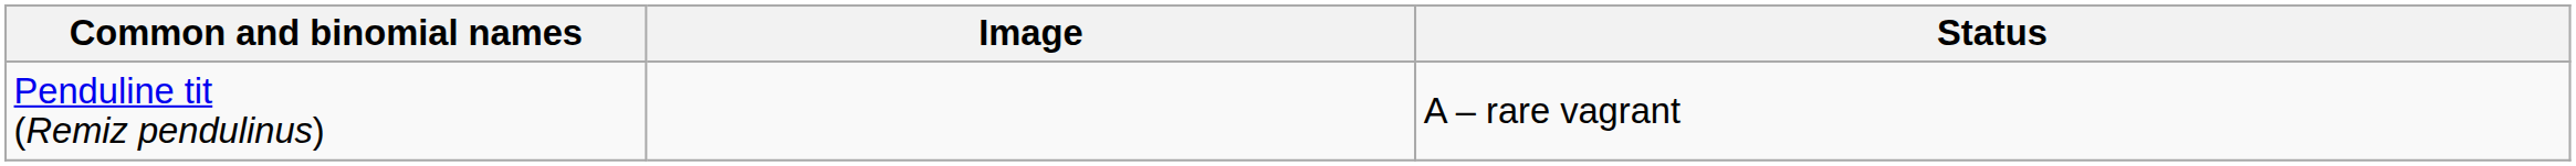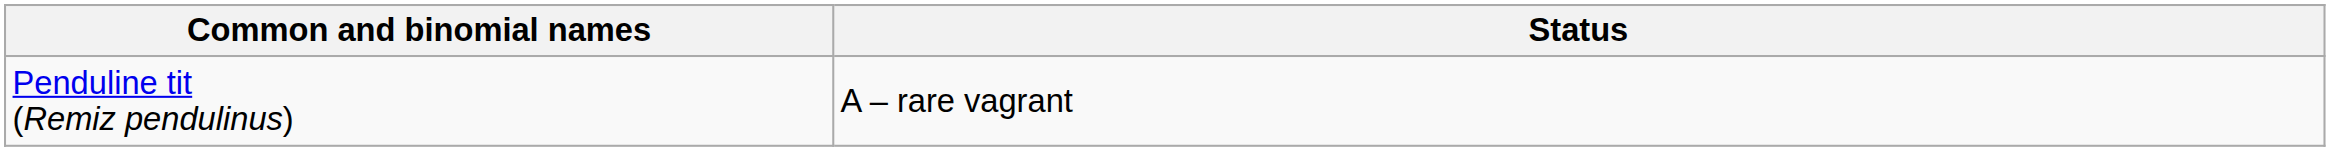- column: Image
